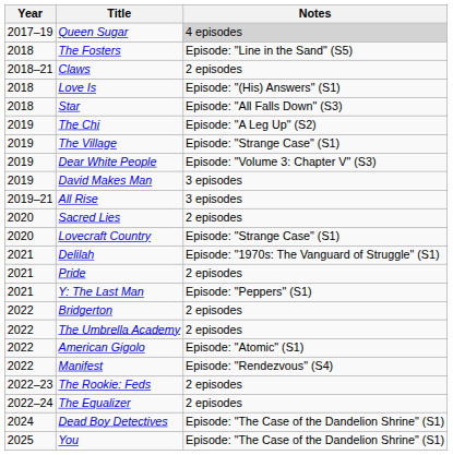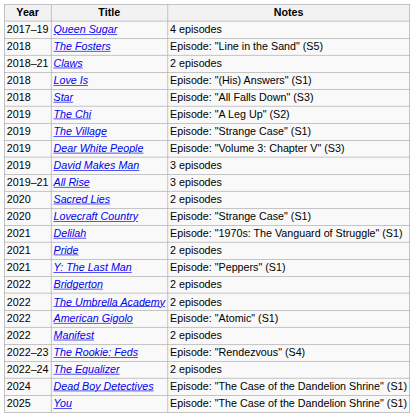Queen Sugar | Notes: lightgrey background -> no background
Manifest | Notes: Episode: "Rendezvous" (S4) -> 2 episodes
The Rookie: Feds | Notes: 2 episodes -> Episode: "Rendezvous" (S4)
